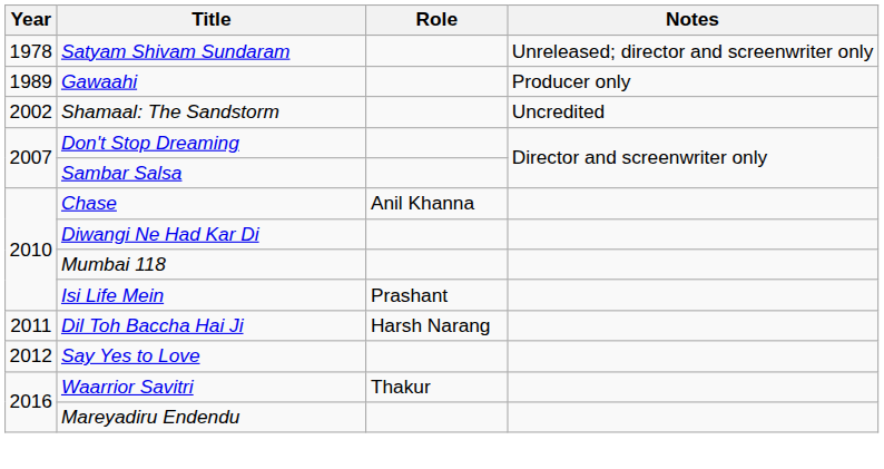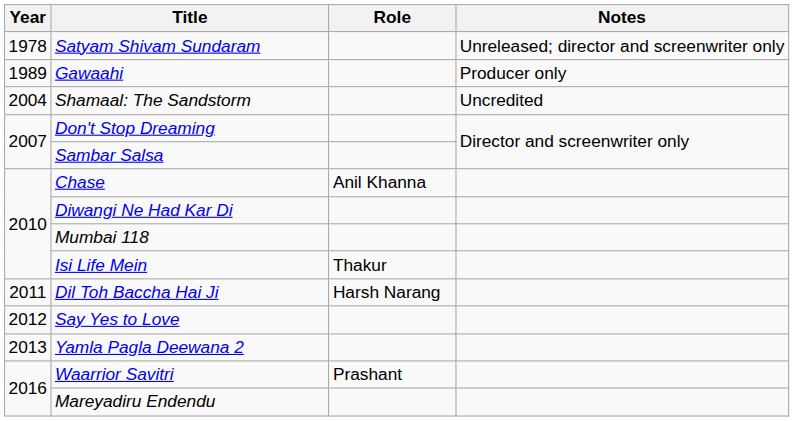Shamaal: The Sandstorm | Year: 2002 -> 2004
Isi Life Mein | Role: Prashant -> Thakur
+ row: 2013 | Yamla Pagla Deewana 2
Waarrior Savitri | Role: Thakur -> Prashant
